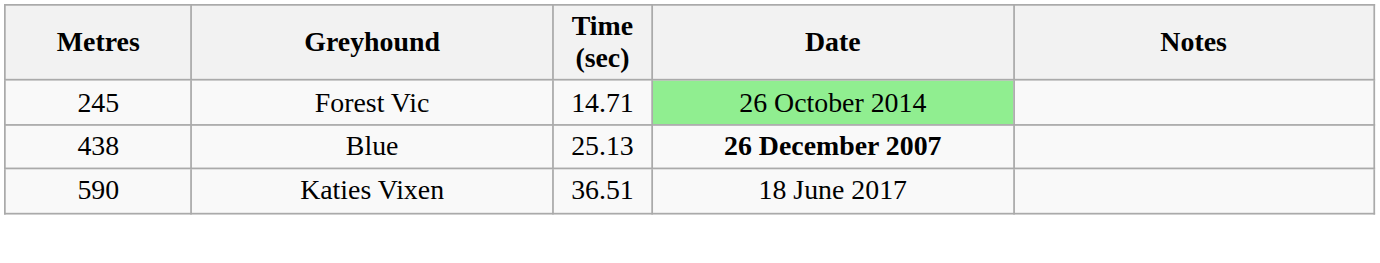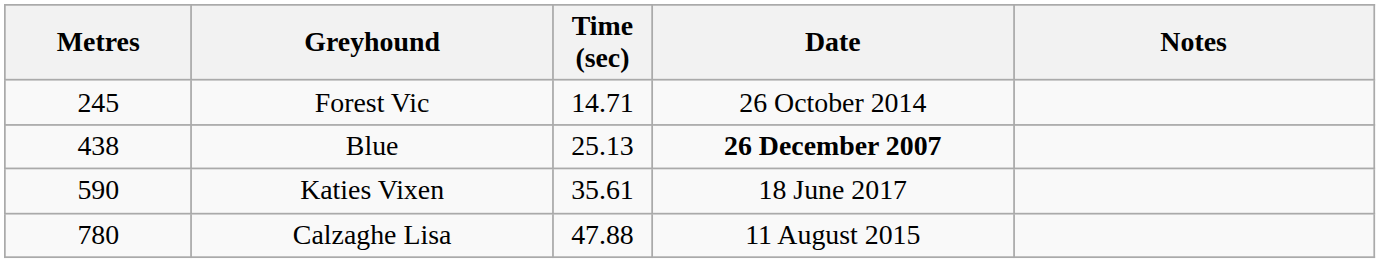Forest Vic | Date: lightgreen background -> no background
Katies Vixen | Time (sec): 36.51 -> 35.61
+ row: 780 | Calzaghe Lisa | 47.88 | 11 August 2015
